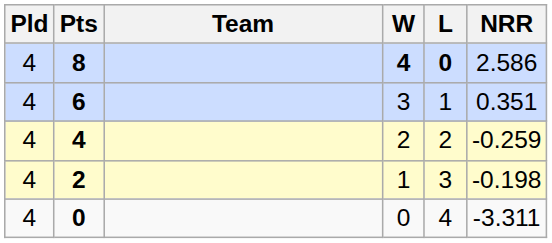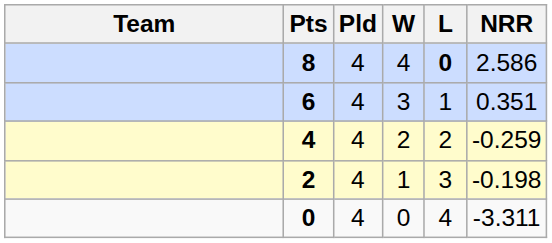columns swapped: Team <-> Pld
8 | W: bold -> normal
